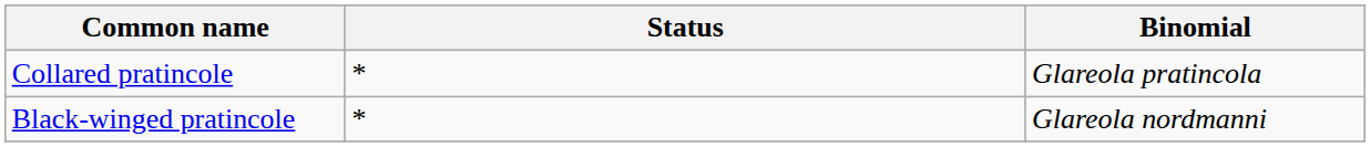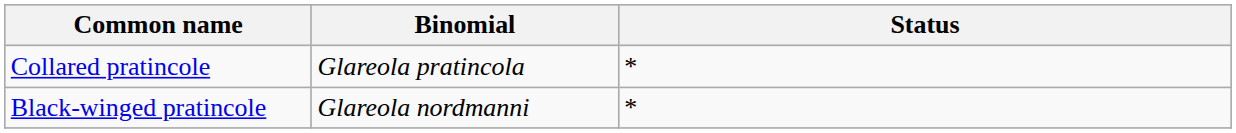columns swapped: Binomial <-> Status
